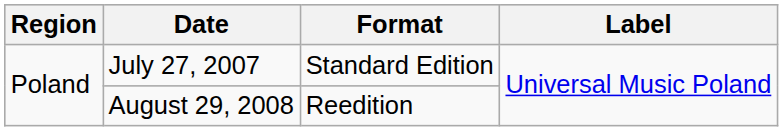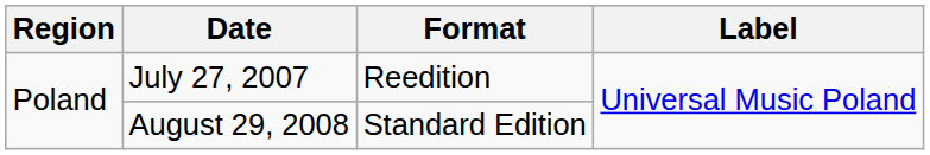July 27, 2007 | Format: Standard Edition -> Reedition
August 29, 2008 | Format: Reedition -> Standard Edition
